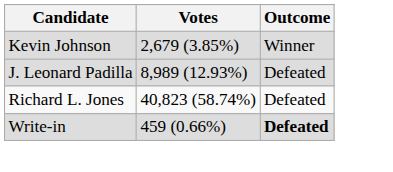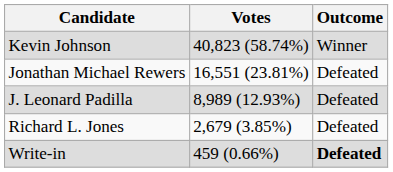Kevin Johnson | Votes: 2,679 (3.85%) -> 40,823 (58.74%)
+ row: Jonathan Michael Rewers | 16,551 (23.81%) | Defeated
Richard L. Jones | Votes: 40,823 (58.74%) -> 2,679 (3.85%)
